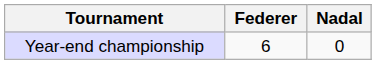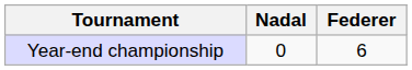columns swapped: Federer <-> Nadal
